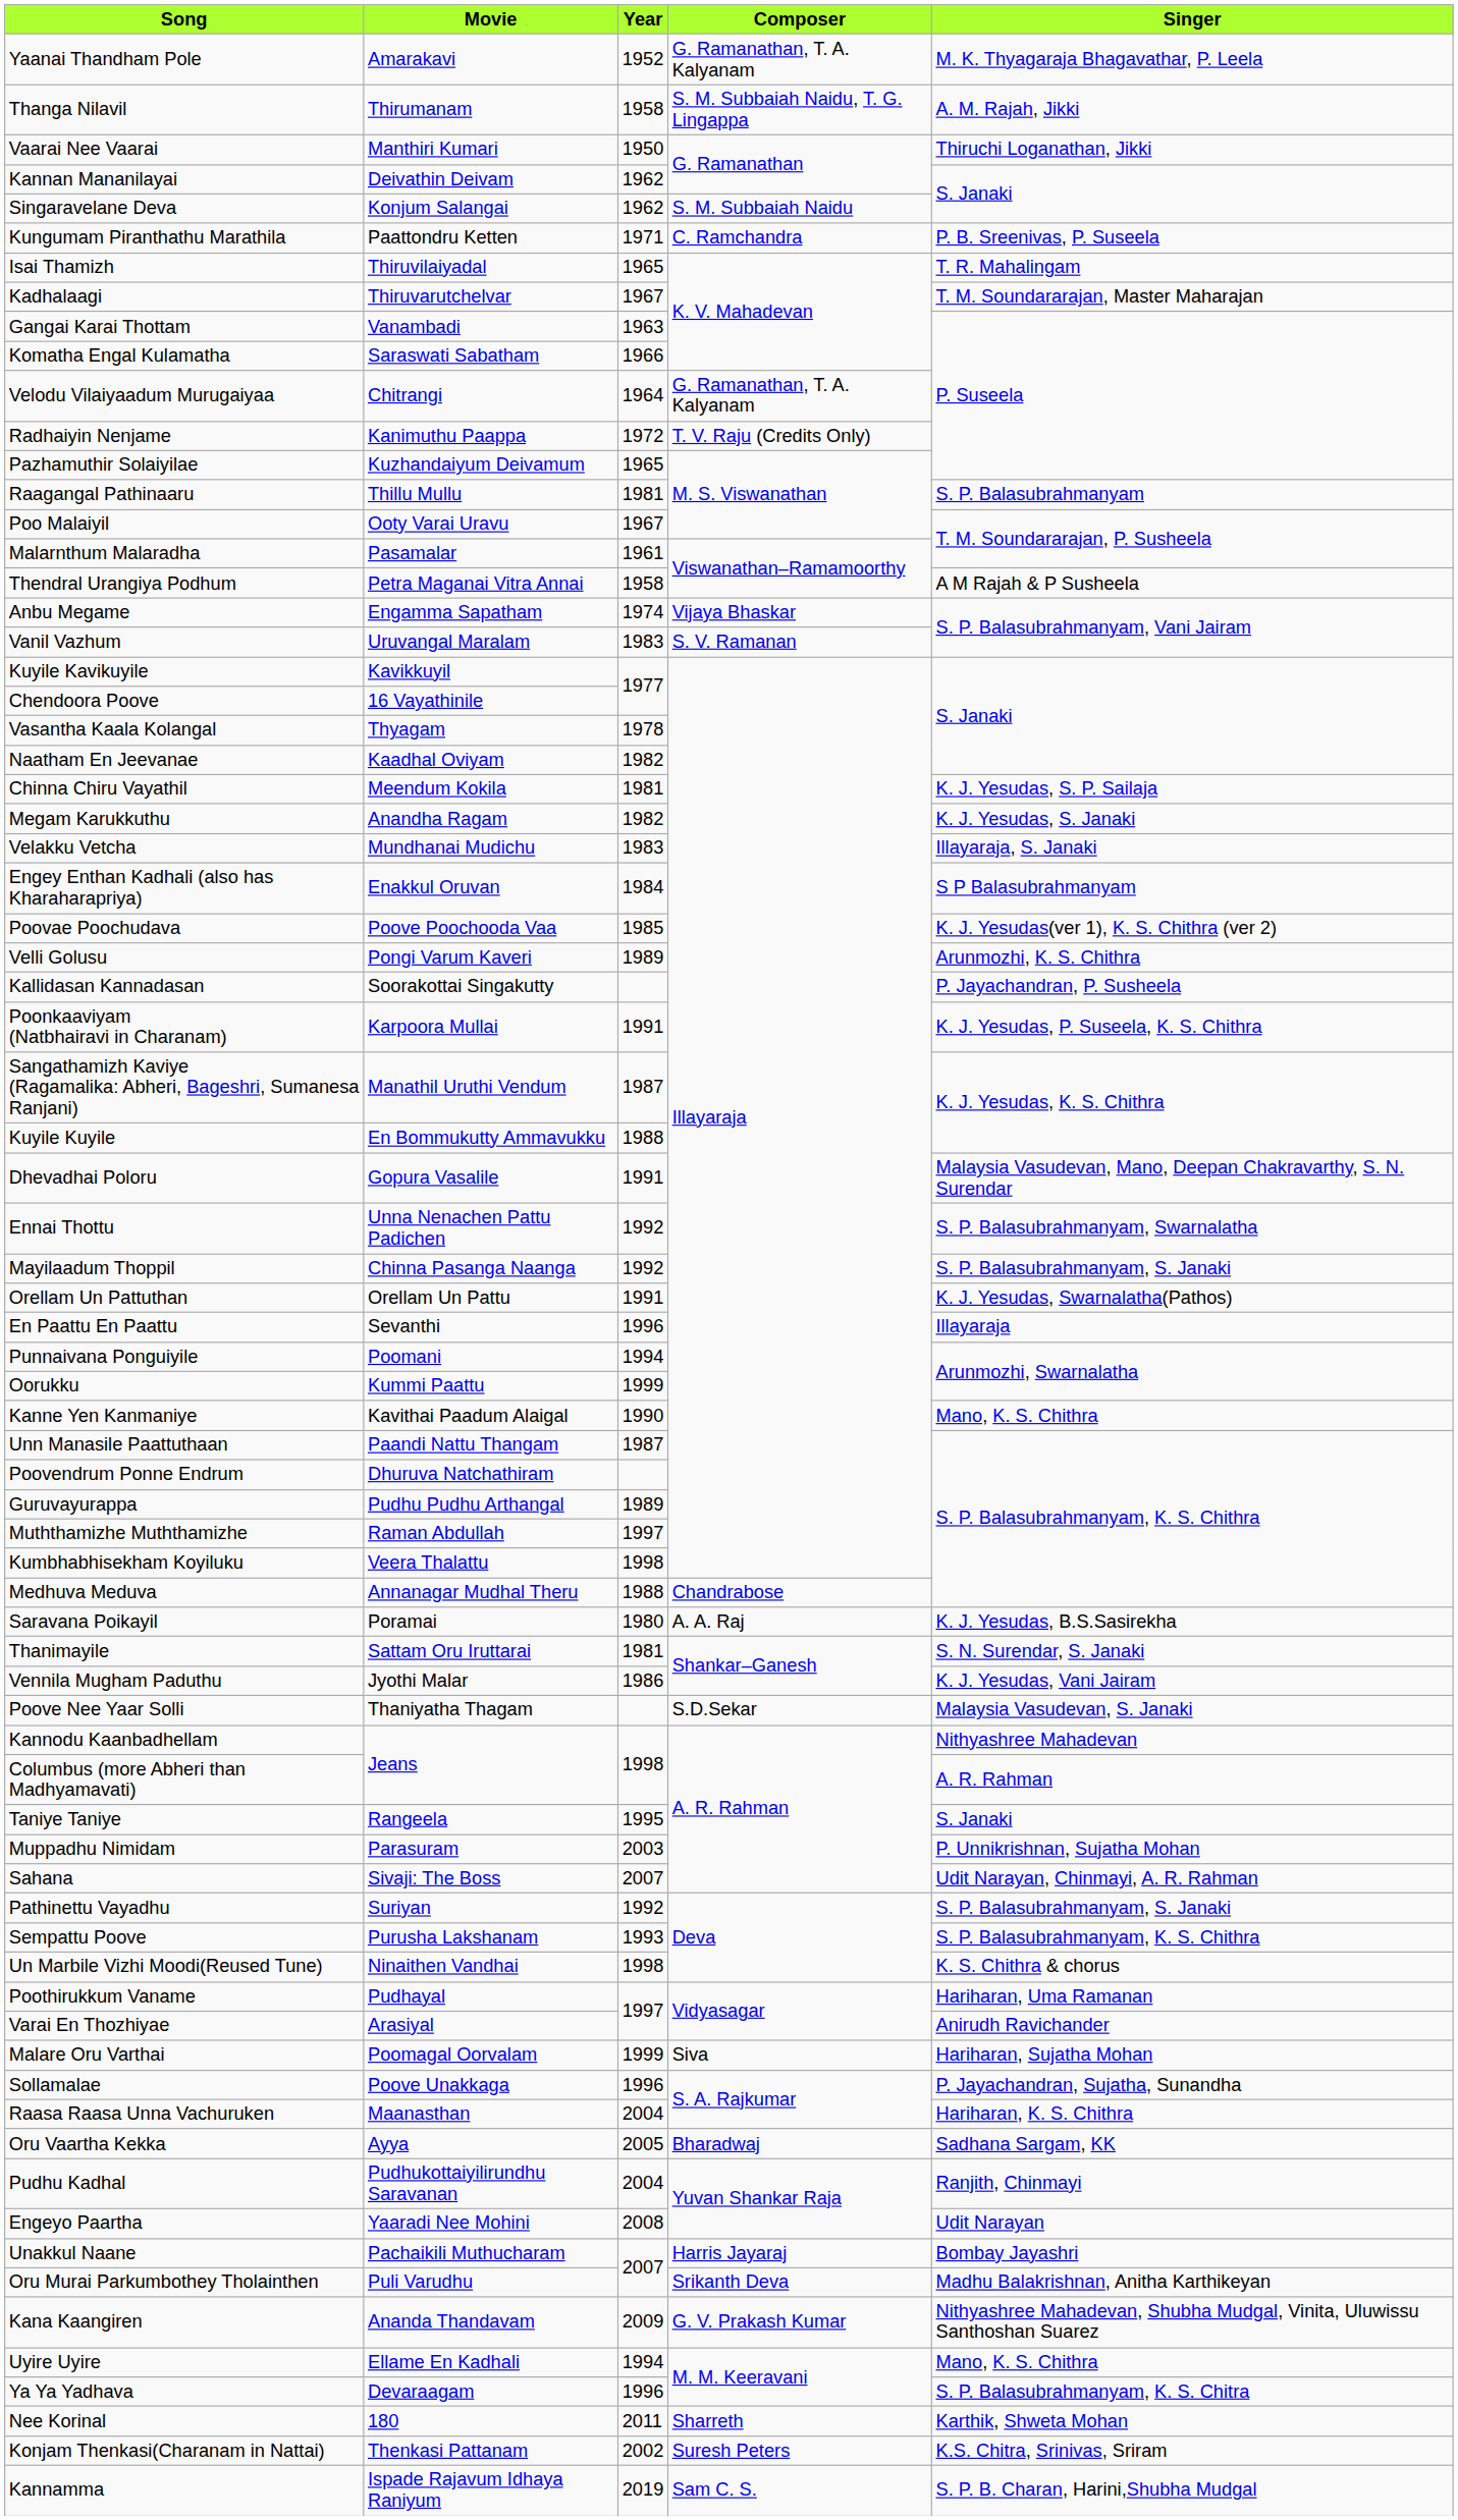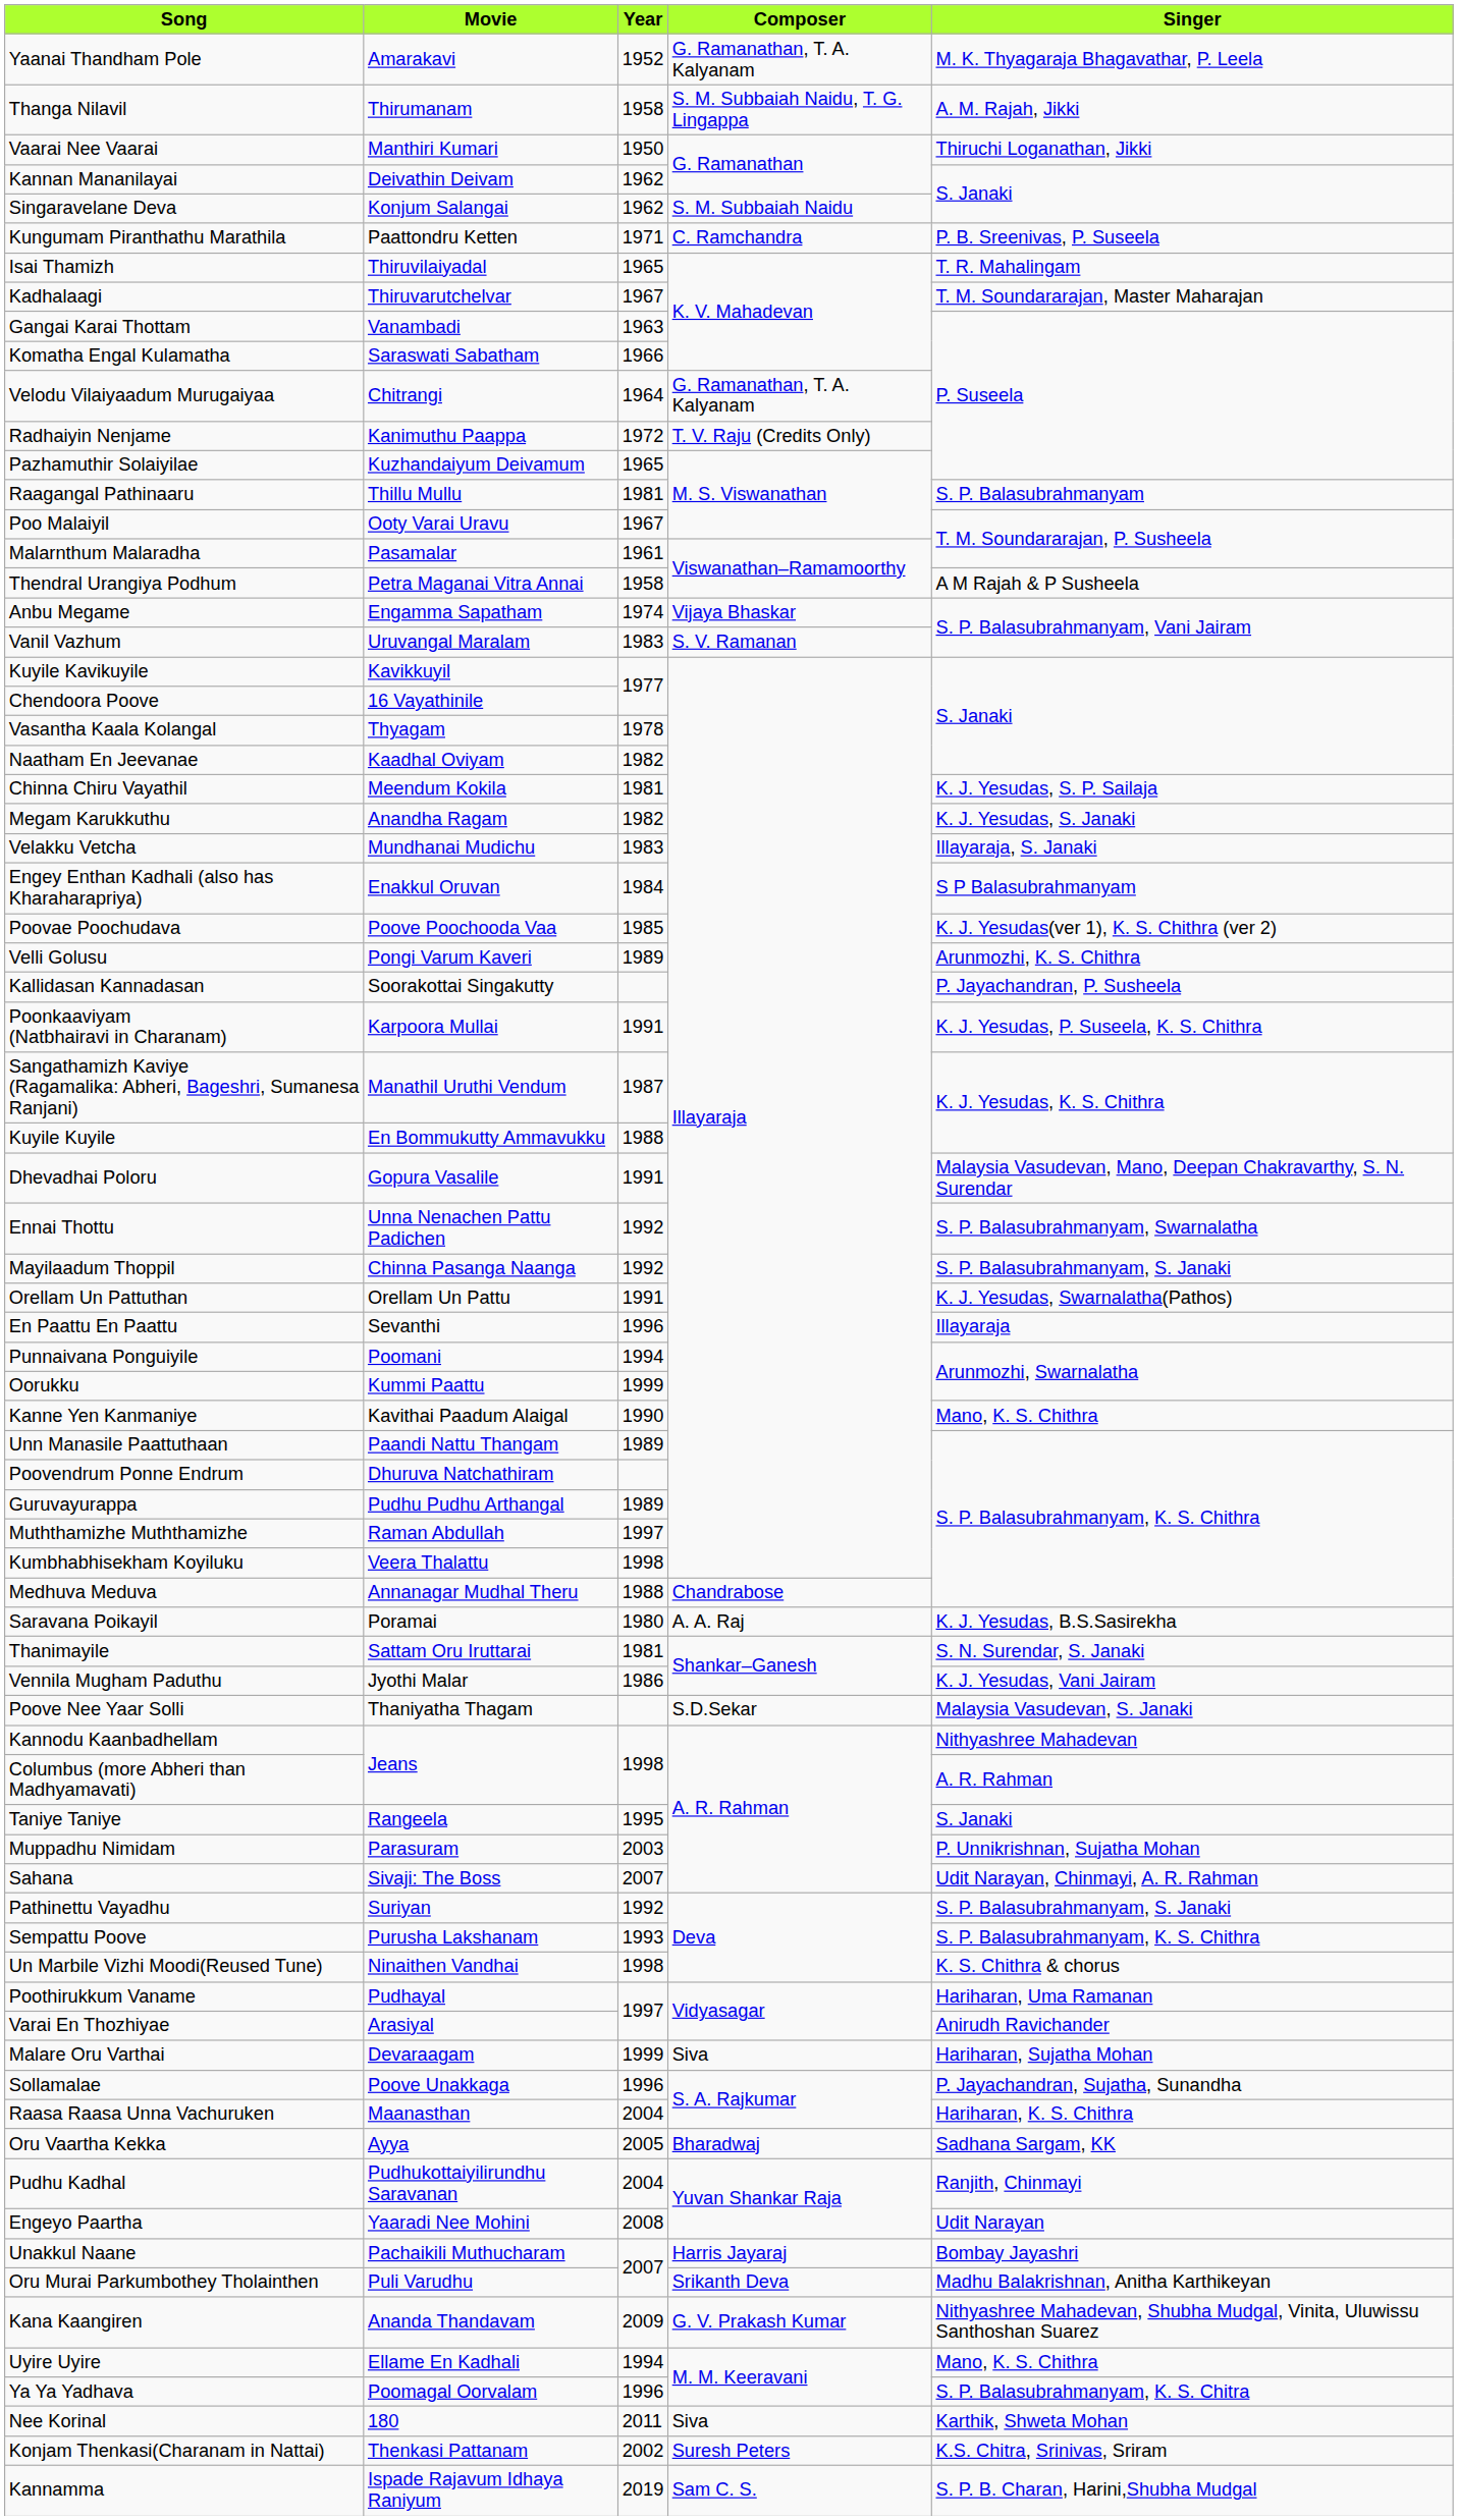Unn Manasile Paattuthaan | Year: 1987 -> 1989
Malare Oru Varthai | Movie: Poomagal Oorvalam -> Devaraagam
Ya Ya Yadhava | Movie: Devaraagam -> Poomagal Oorvalam
Nee Korinal | Composer: Sharreth -> Siva
